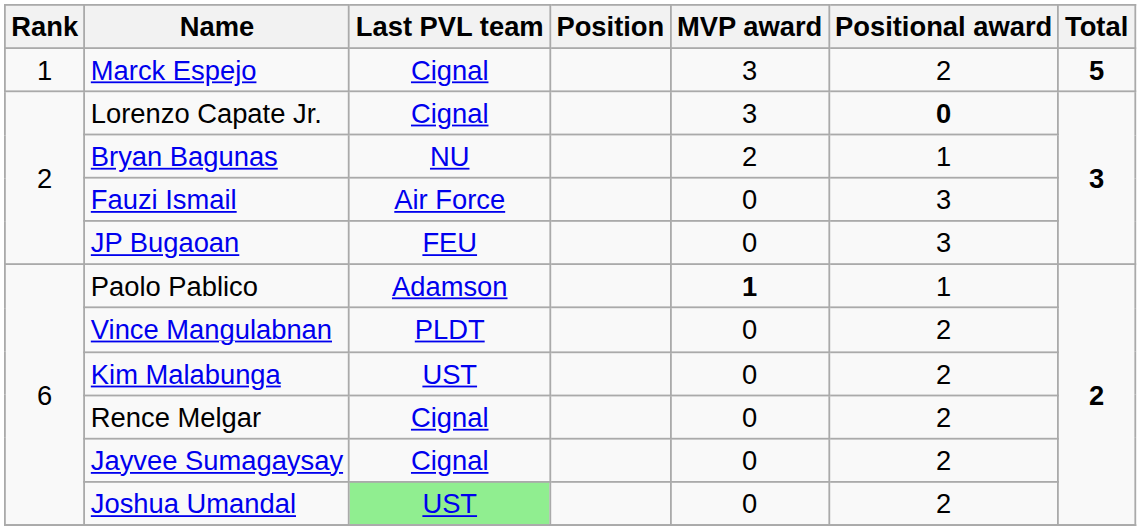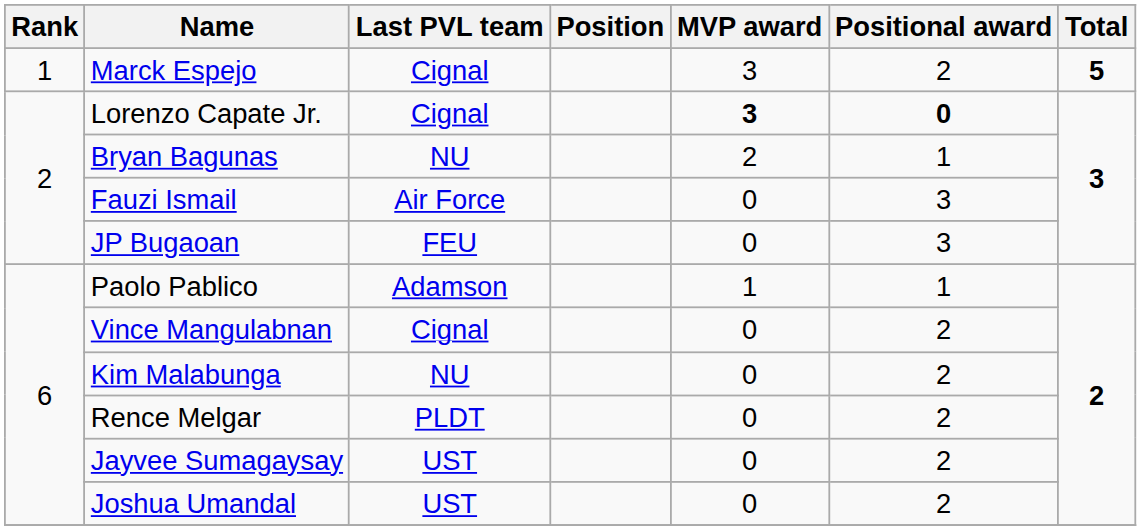Lorenzo Capate Jr. | MVP award: normal -> bold
Paolo Pablico | MVP award: bold -> normal
Vince Mangulabnan | Last PVL team: PLDT -> Cignal
Kim Malabunga | Last PVL team: UST -> NU
Rence Melgar | Last PVL team: Cignal -> PLDT
Jayvee Sumagaysay | Last PVL team: Cignal -> UST
Joshua Umandal | Last PVL team: lightgreen background -> no background
